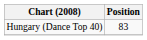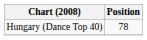Hungary (Dance Top 40) | Position: 83 -> 78
